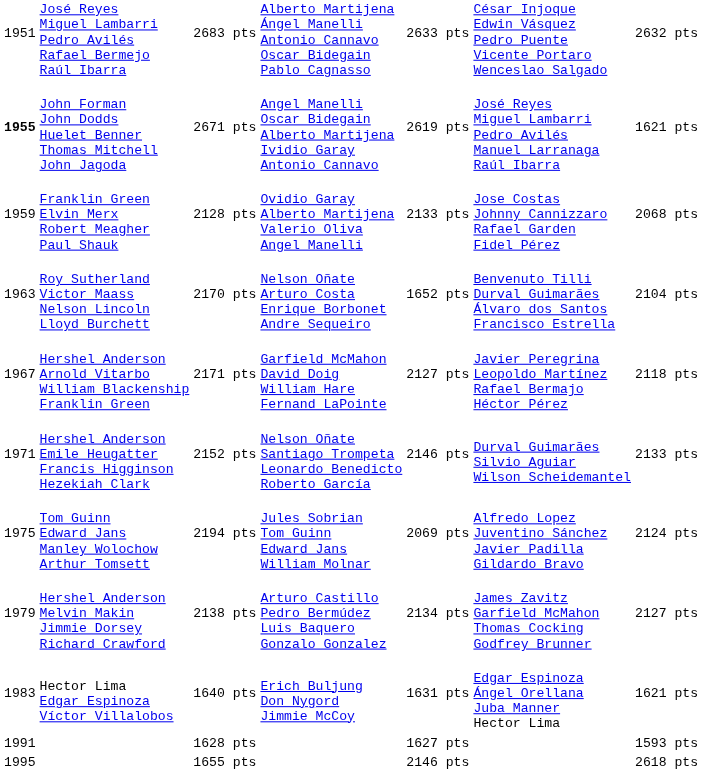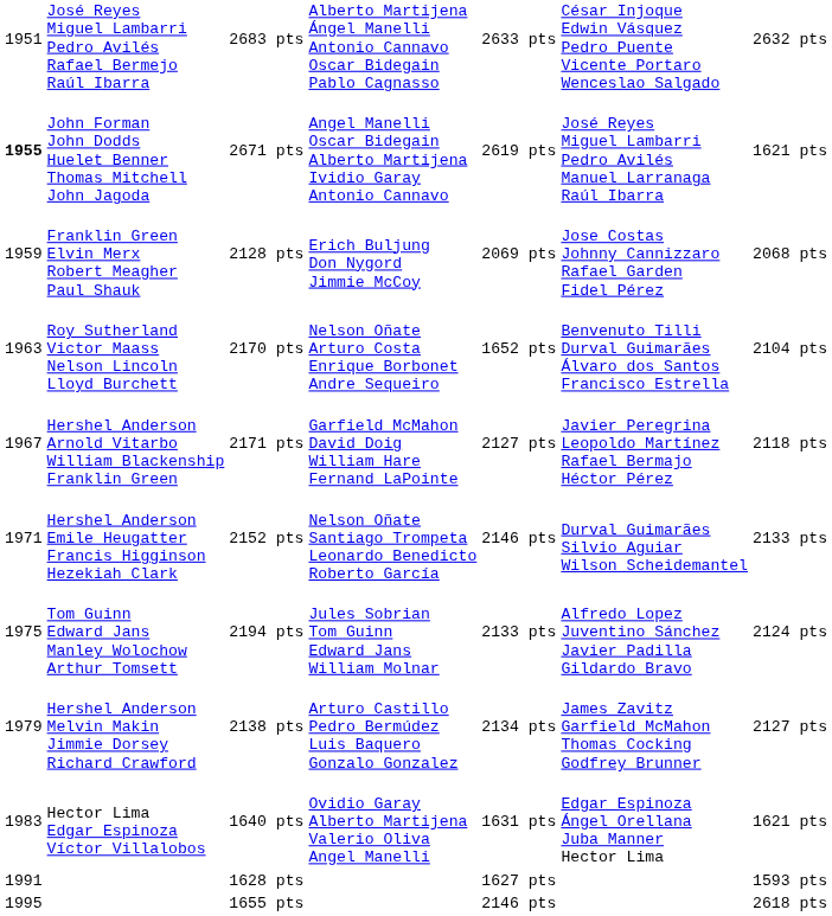2128 pts | column 4: Ovidio Garay Alberto Martijena Valerio Oliva Angel Manelli -> Erich Buljung Don Nygord Jimmie McCoy
2128 pts | column 5: 2133 pts -> 2069 pts
2194 pts | column 5: 2069 pts -> 2133 pts
1640 pts | column 4: Erich Buljung Don Nygord Jimmie McCoy -> Ovidio Garay Alberto Martijena Valerio Oliva Angel Manelli
